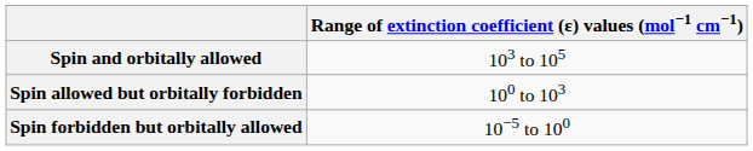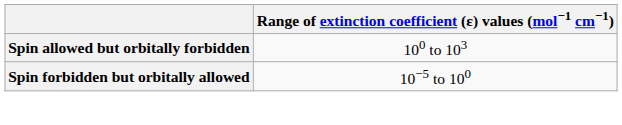- row: Spin and orbitally allowed | 103 to 105
